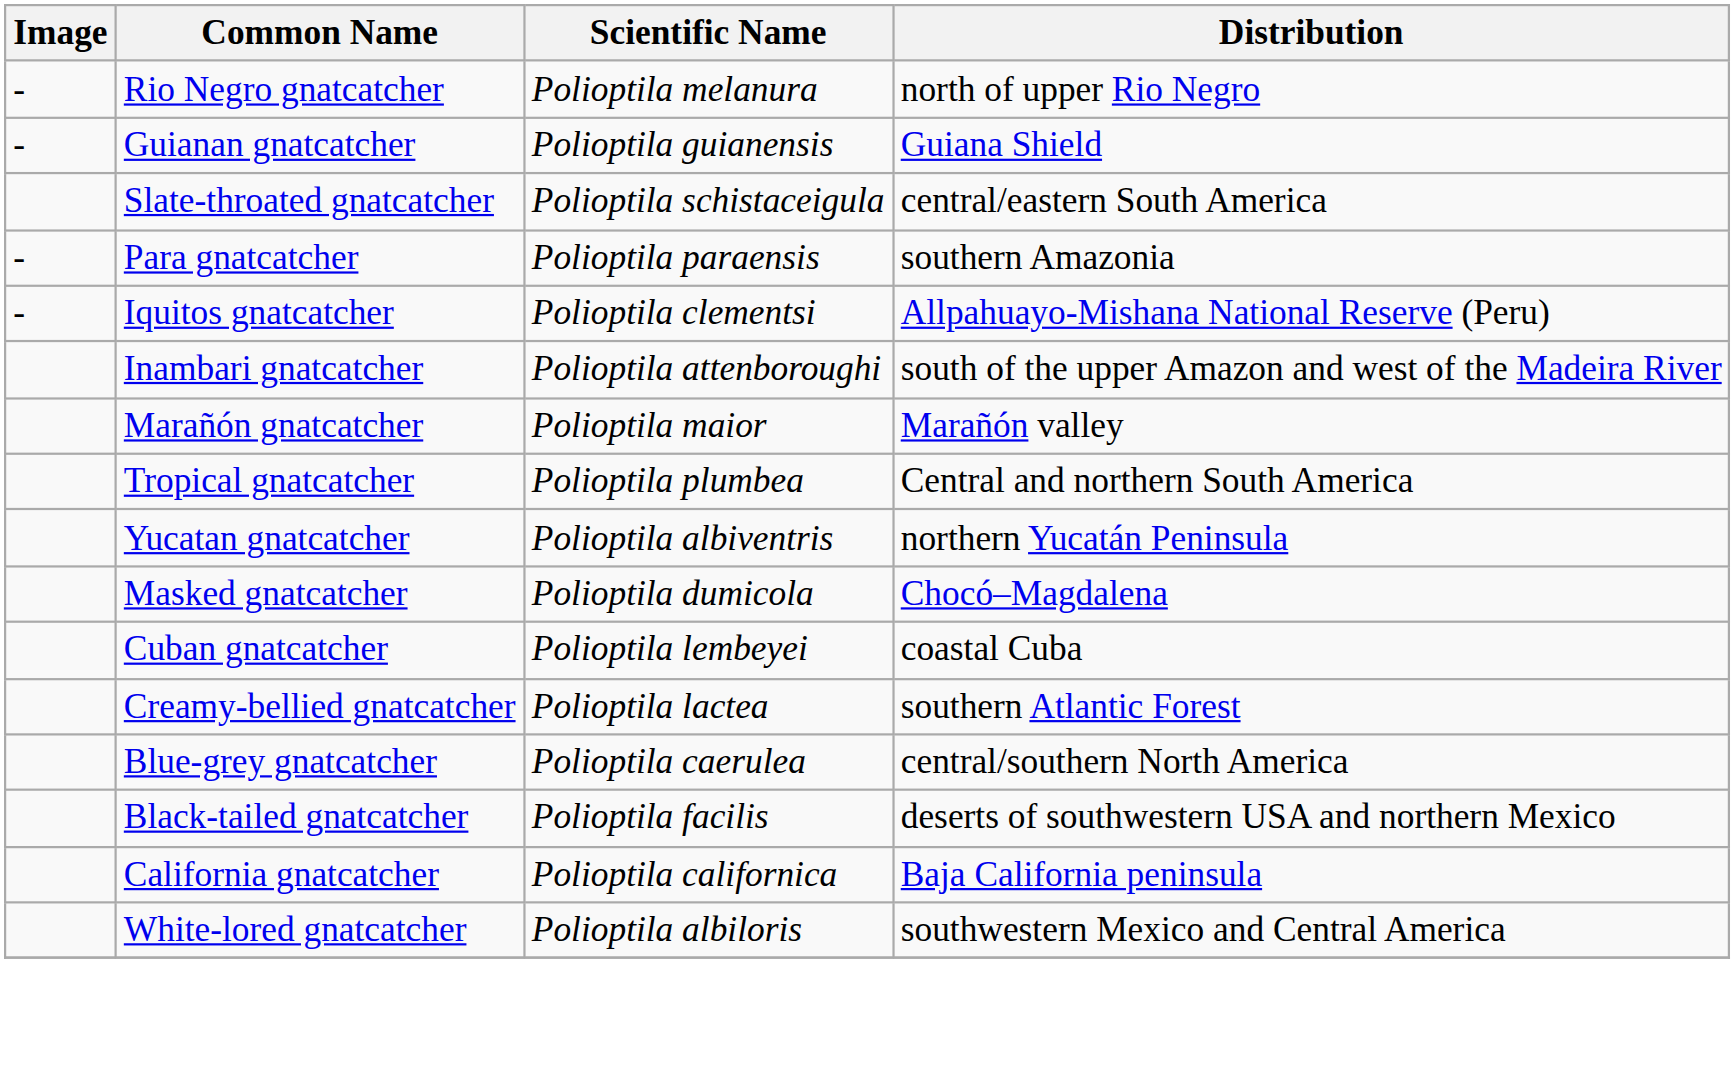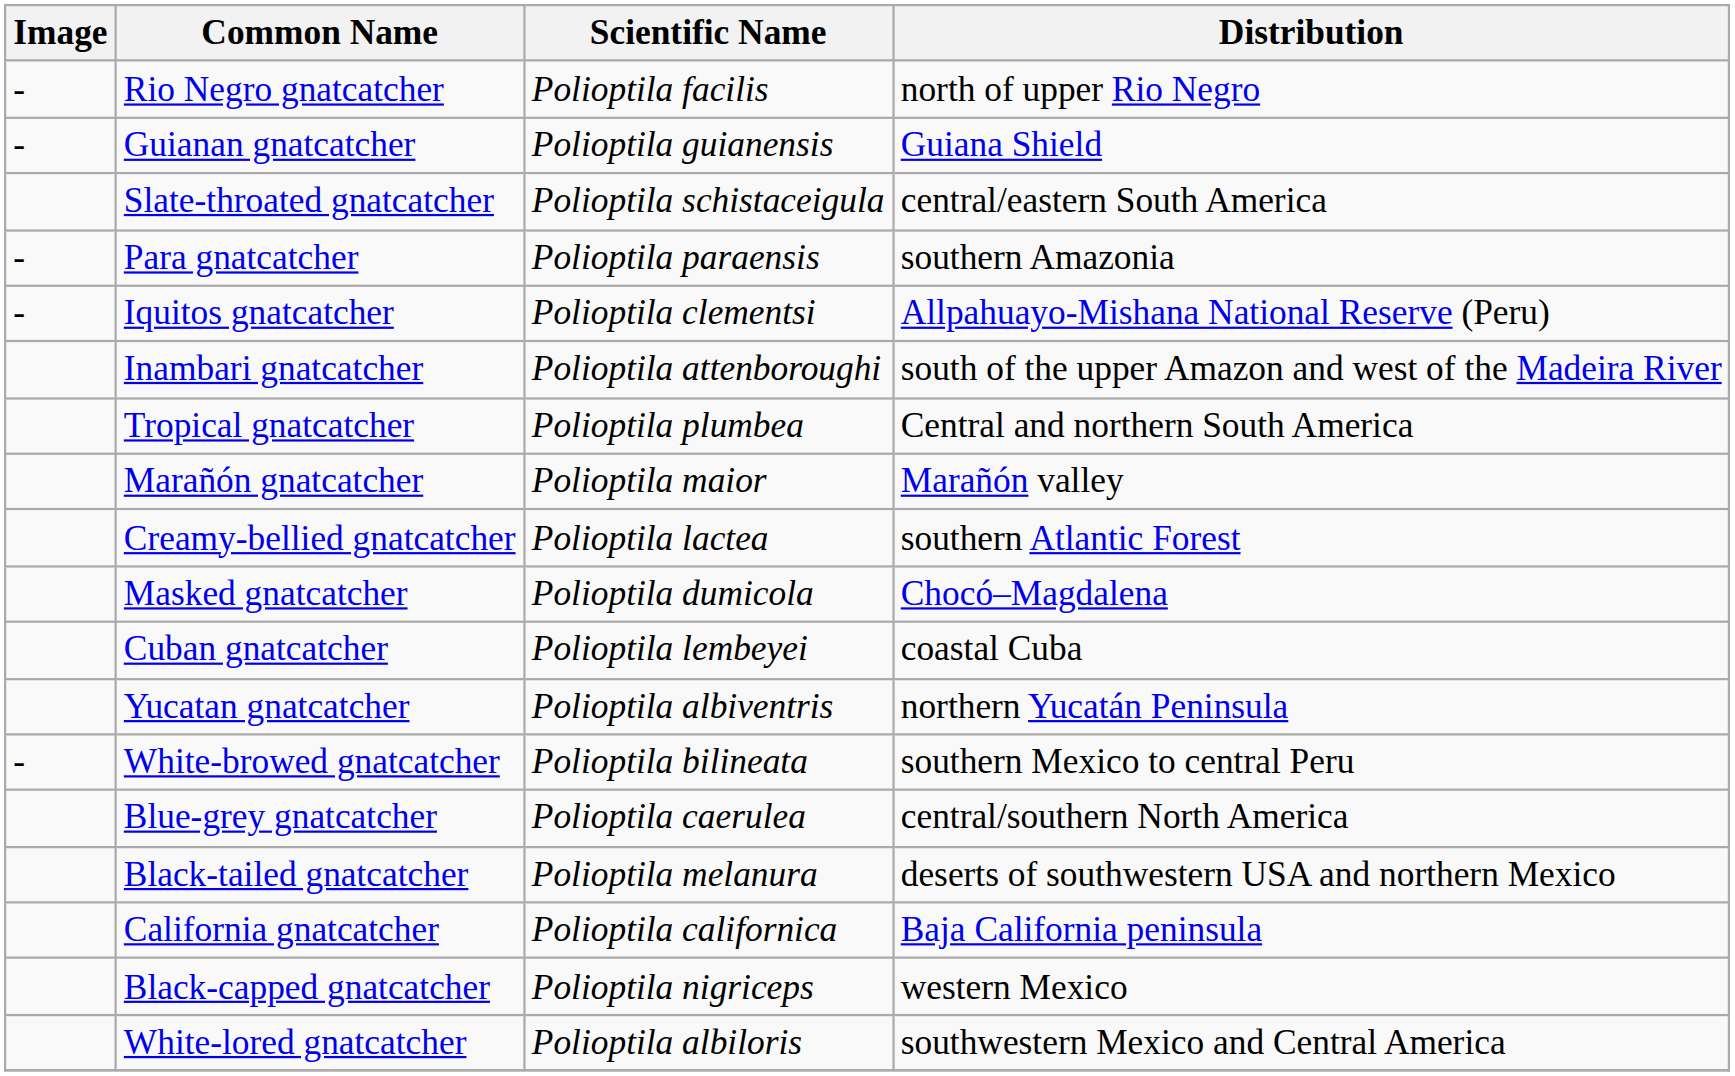Rio Negro gnatcatcher | Scientific Name: Polioptila melanura -> Polioptila facilis
rows swapped: Marañón gnatcatcher <-> Tropical gnatcatcher
rows swapped: Creamy-bellied gnatcatcher <-> Yucatan gnatcatcher
+ row: - | White-browed gnatcatcher | Polioptila bilineata | southern Mexico to central Peru
Black-tailed gnatcatcher | Scientific Name: Polioptila facilis -> Polioptila melanura
+ row: Black-capped gnatcatcher | Polioptila nigriceps | western Mexico
